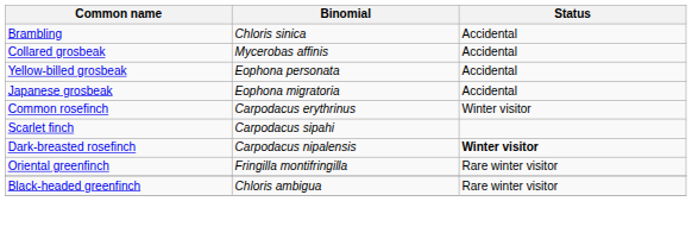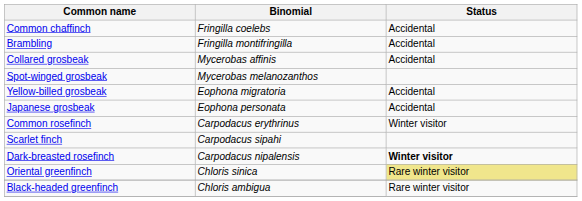+ row: Common chaffinch | Fringilla coelebs | Accidental
Brambling | Binomial: Chloris sinica -> Fringilla montifringilla
+ row: Spot-winged grosbeak | Mycerobas melanozanthos
Yellow-billed grosbeak | Binomial: Eophona personata -> Eophona migratoria
Japanese grosbeak | Binomial: Eophona migratoria -> Eophona personata
Oriental greenfinch | Binomial: Fringilla montifringilla -> Chloris sinica
Oriental greenfinch | Status: no background -> khaki background
